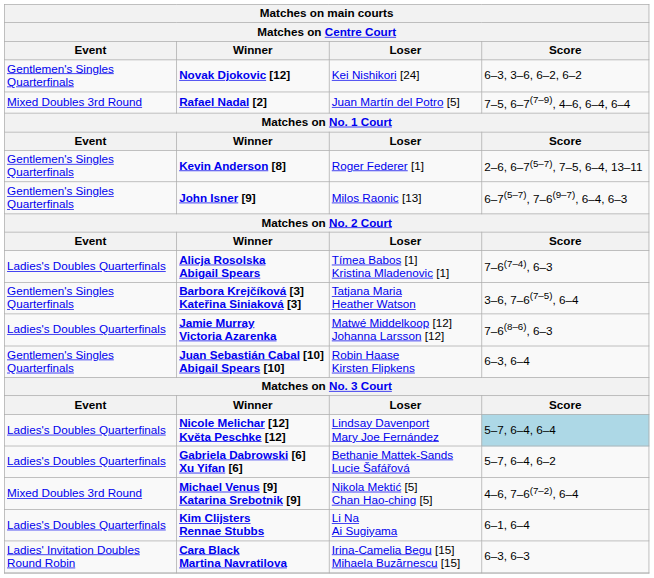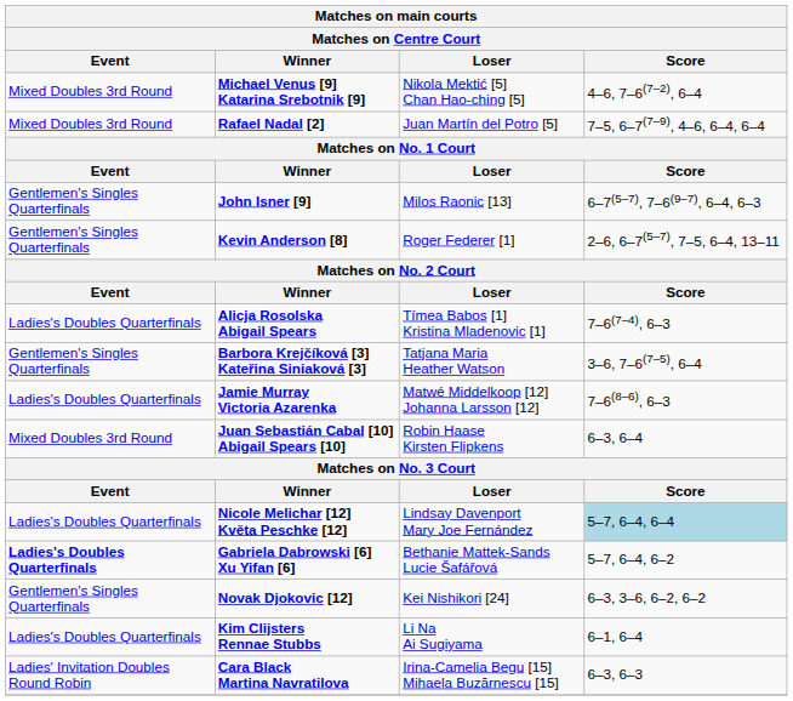rows swapped: Novak Djokovic [12] <-> Michael Venus [9] Katarina Srebotnik [9]
rows swapped: Kevin Anderson [8] <-> John Isner [9]
Juan Sebastián Cabal [10] Abigail Spears [10] | Event: Gentlemen's Singles Quarterfinals -> Mixed Doubles 3rd Round
Gabriela Dabrowski [6] Xu Yifan [6] | Event: normal -> bold
